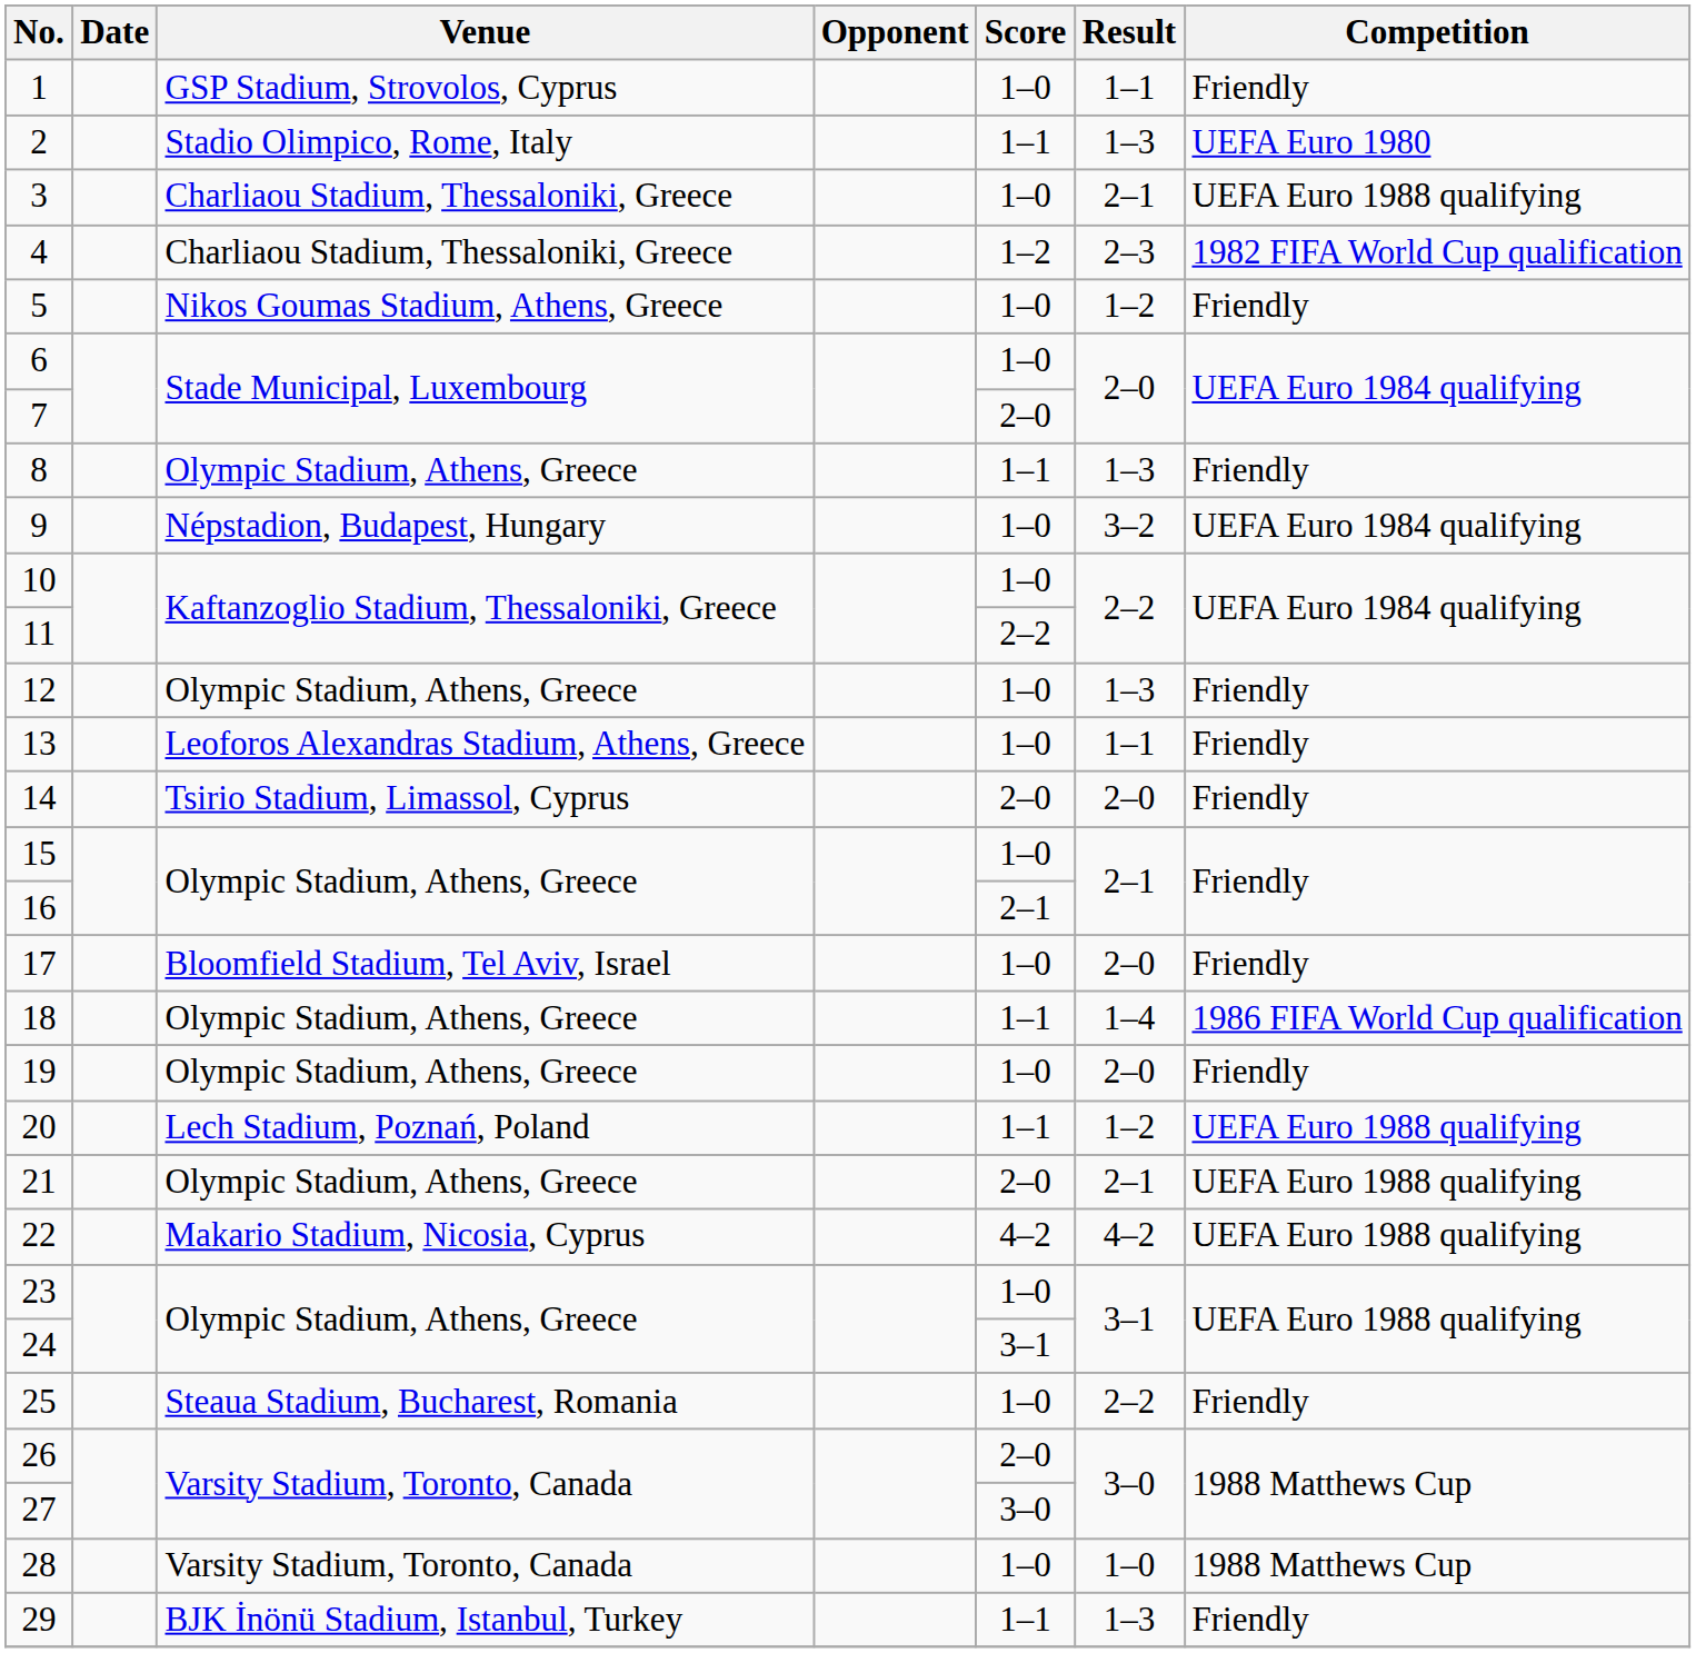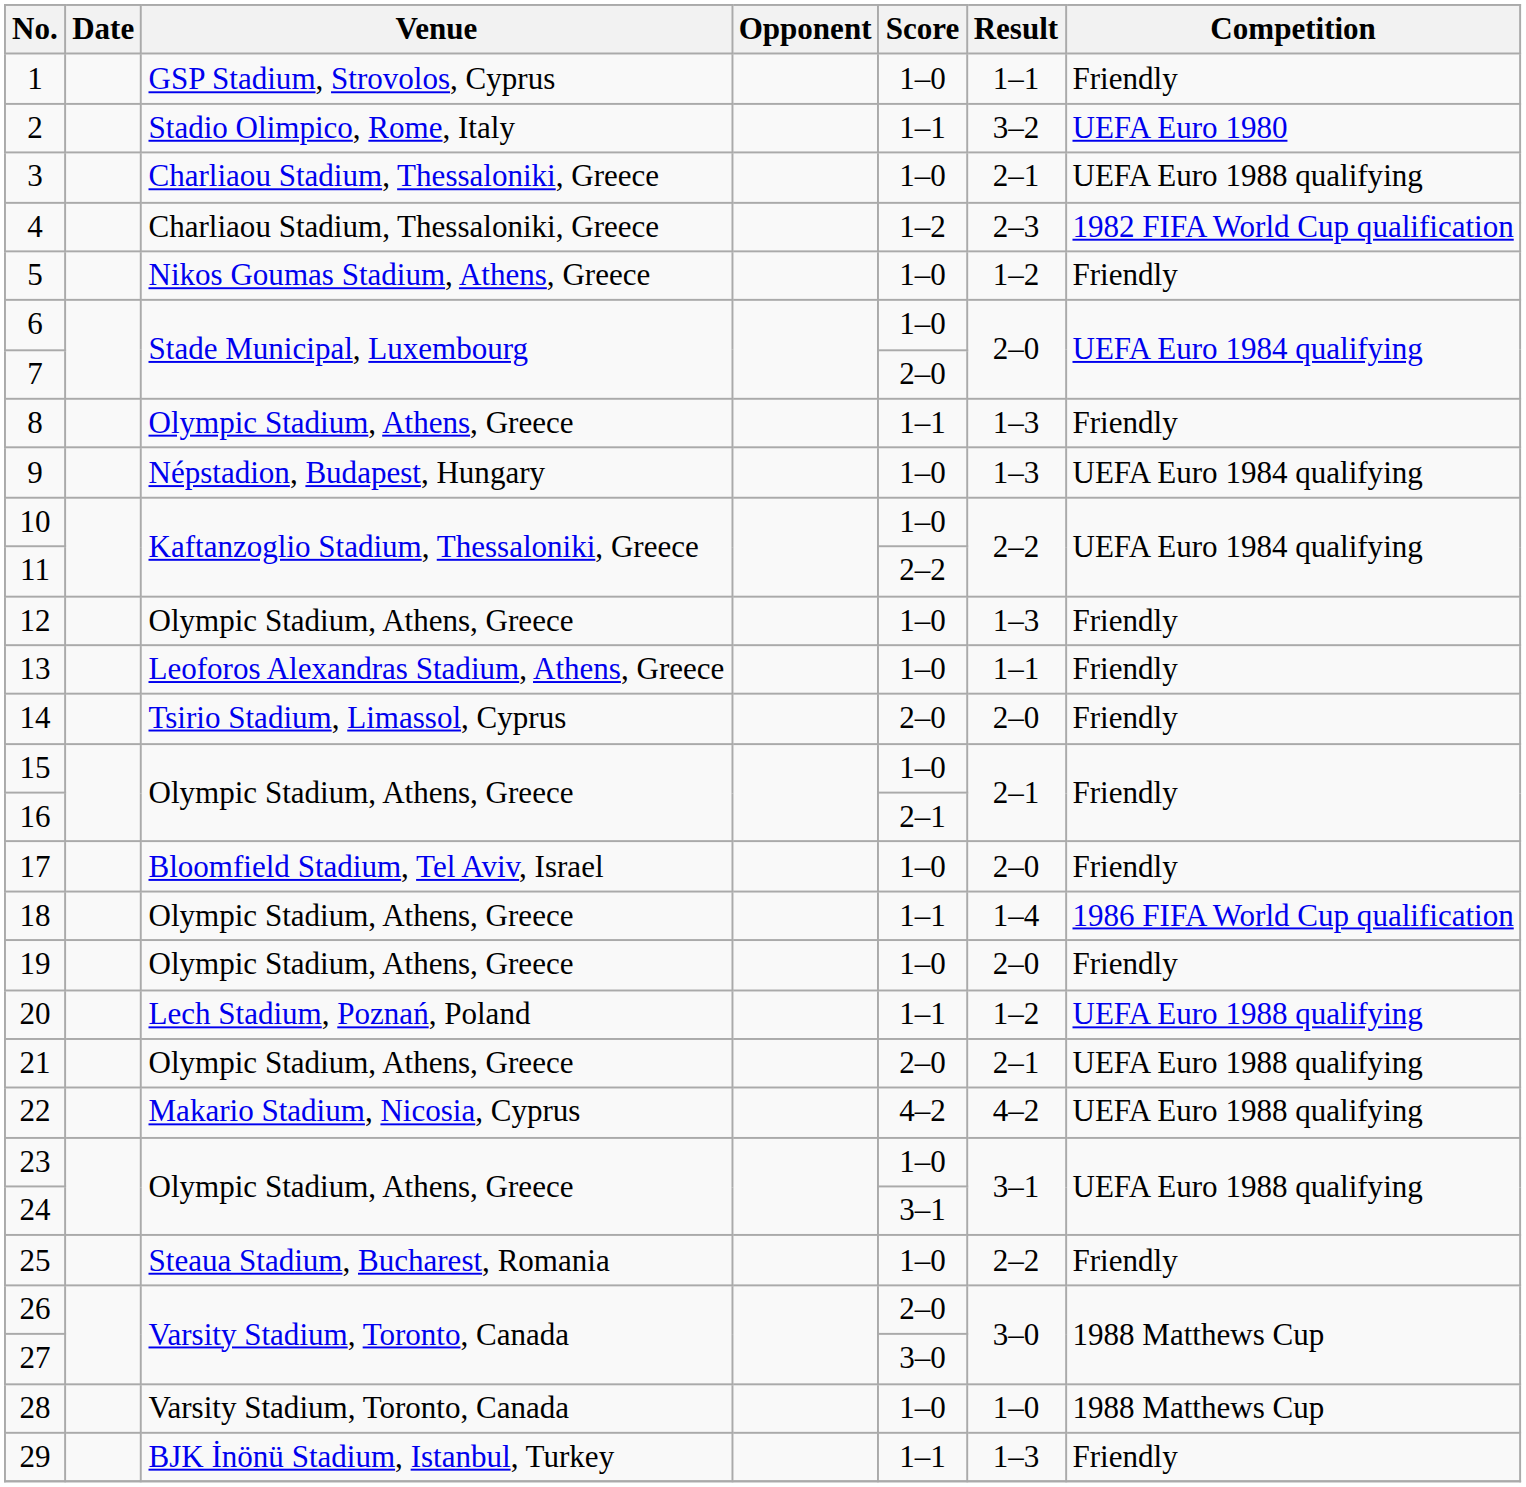2 | Result: 1–3 -> 3–2
9 | Result: 3–2 -> 1–3
